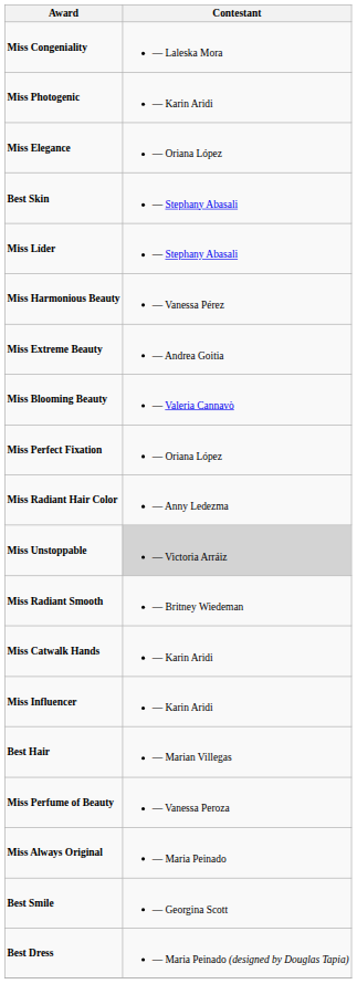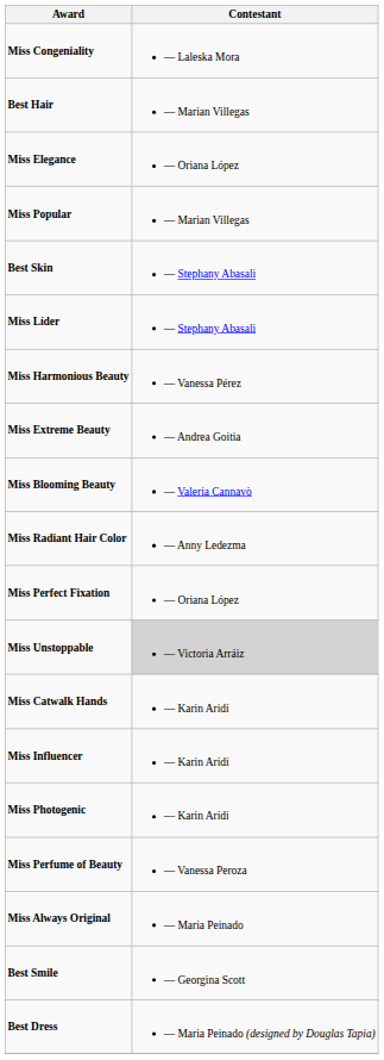rows swapped: Miss Photogenic <-> Best Hair
+ row: Miss Popular | — Marian Villegas
rows swapped: Miss Radiant Hair Color <-> Miss Perfect Fixation
- row: Miss Radiant Smooth | — Britney Wiedeman
